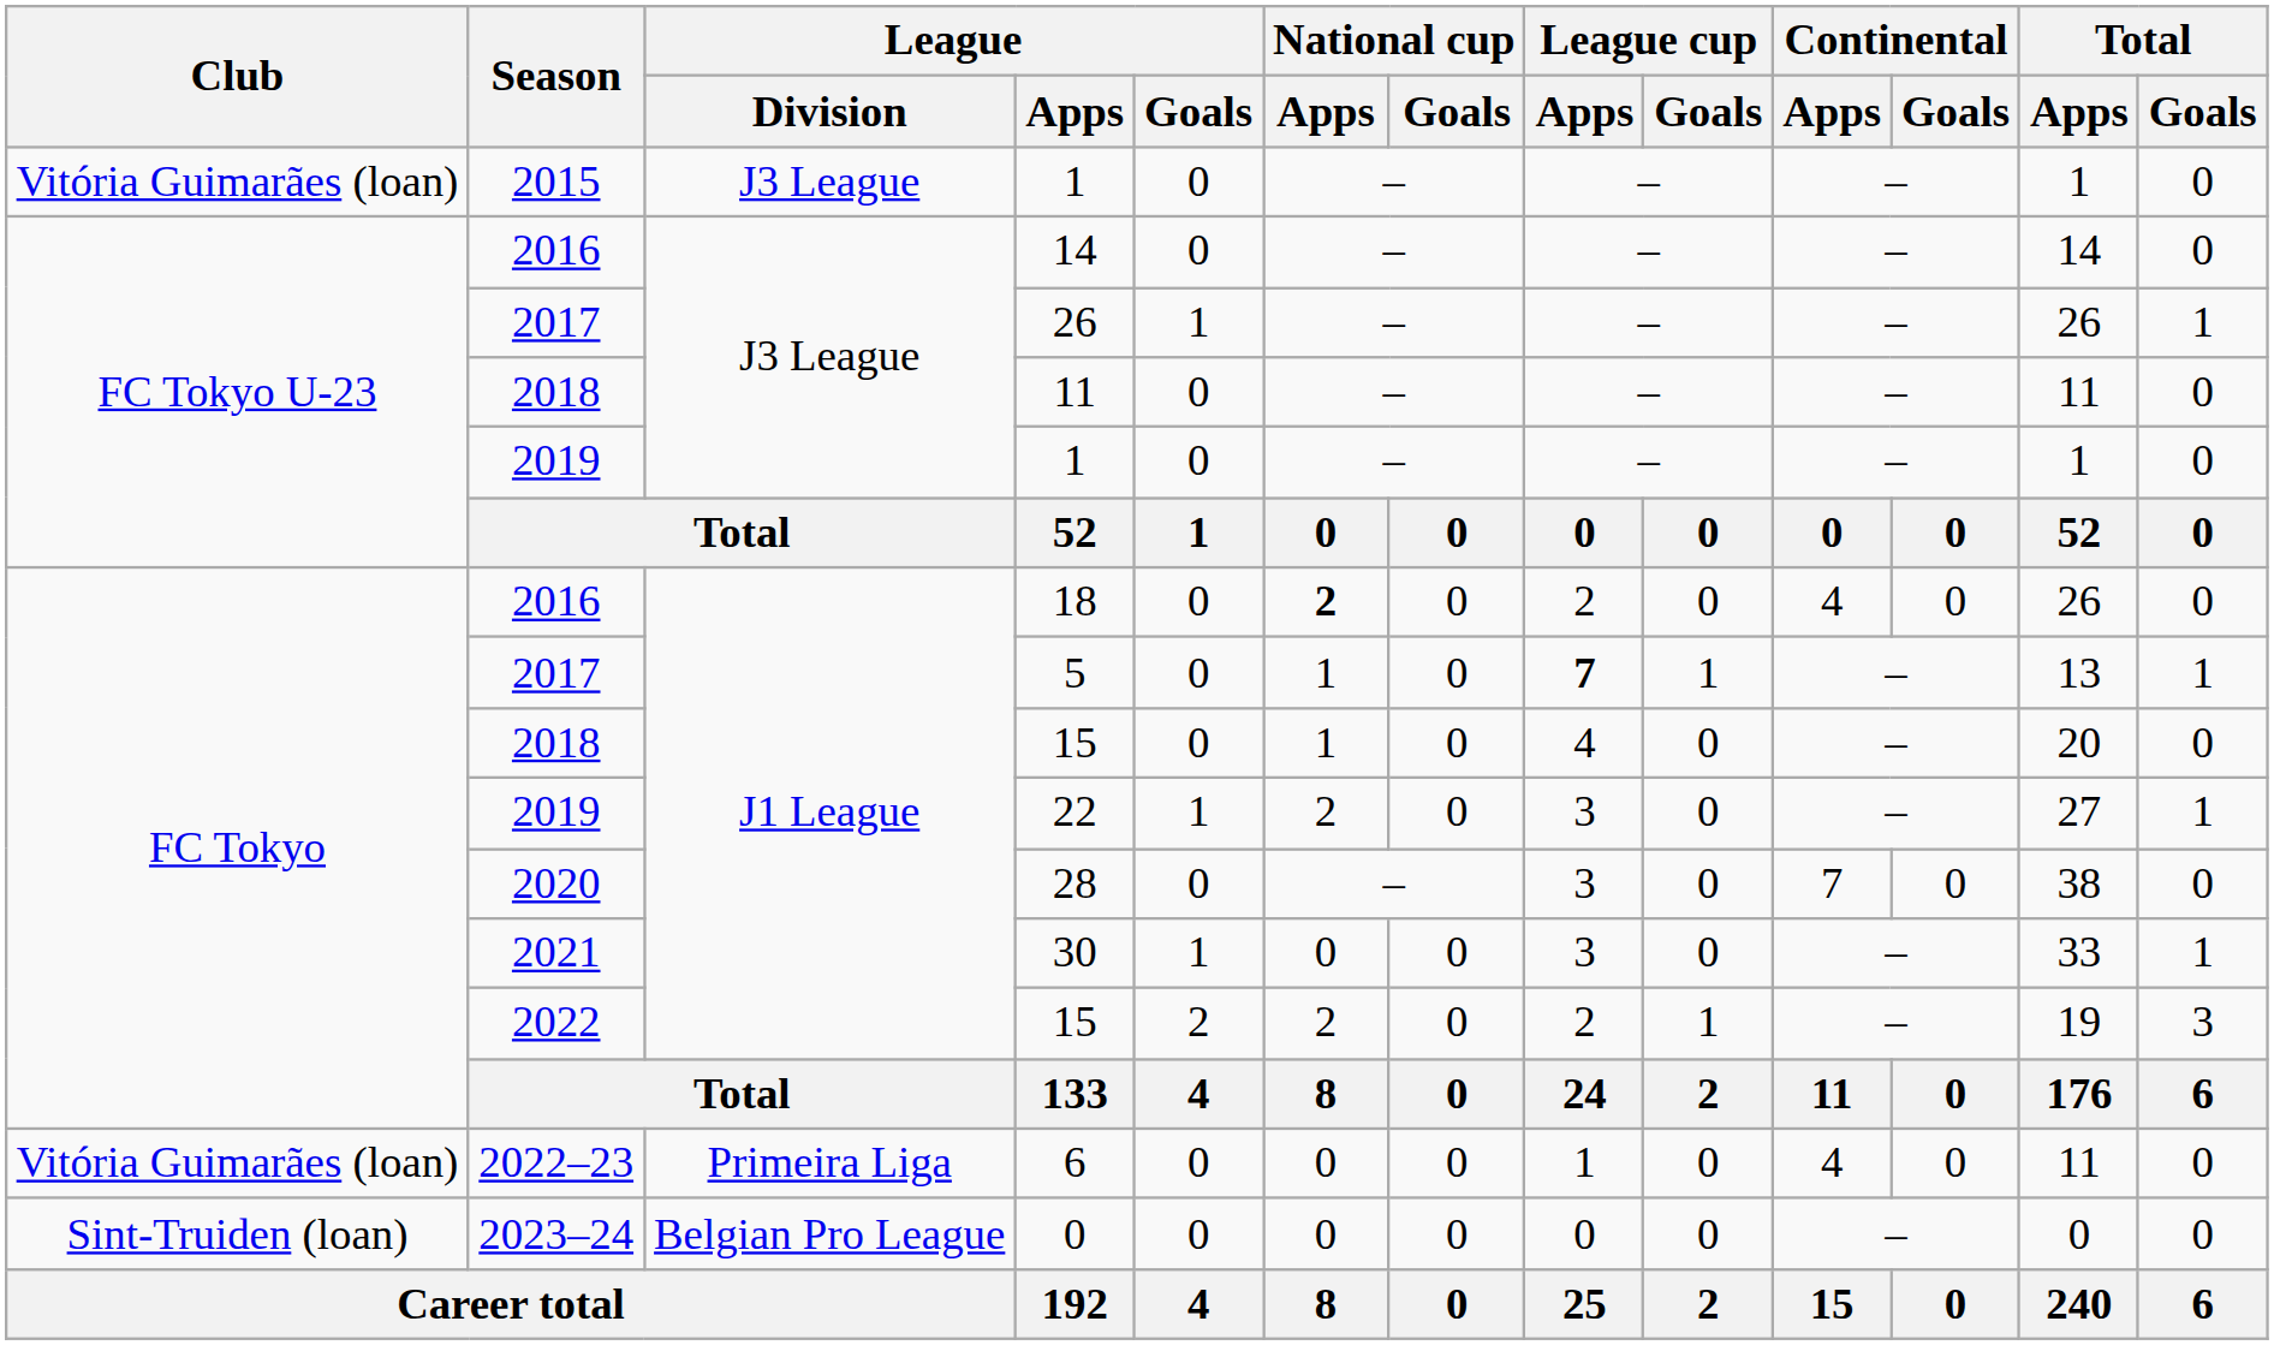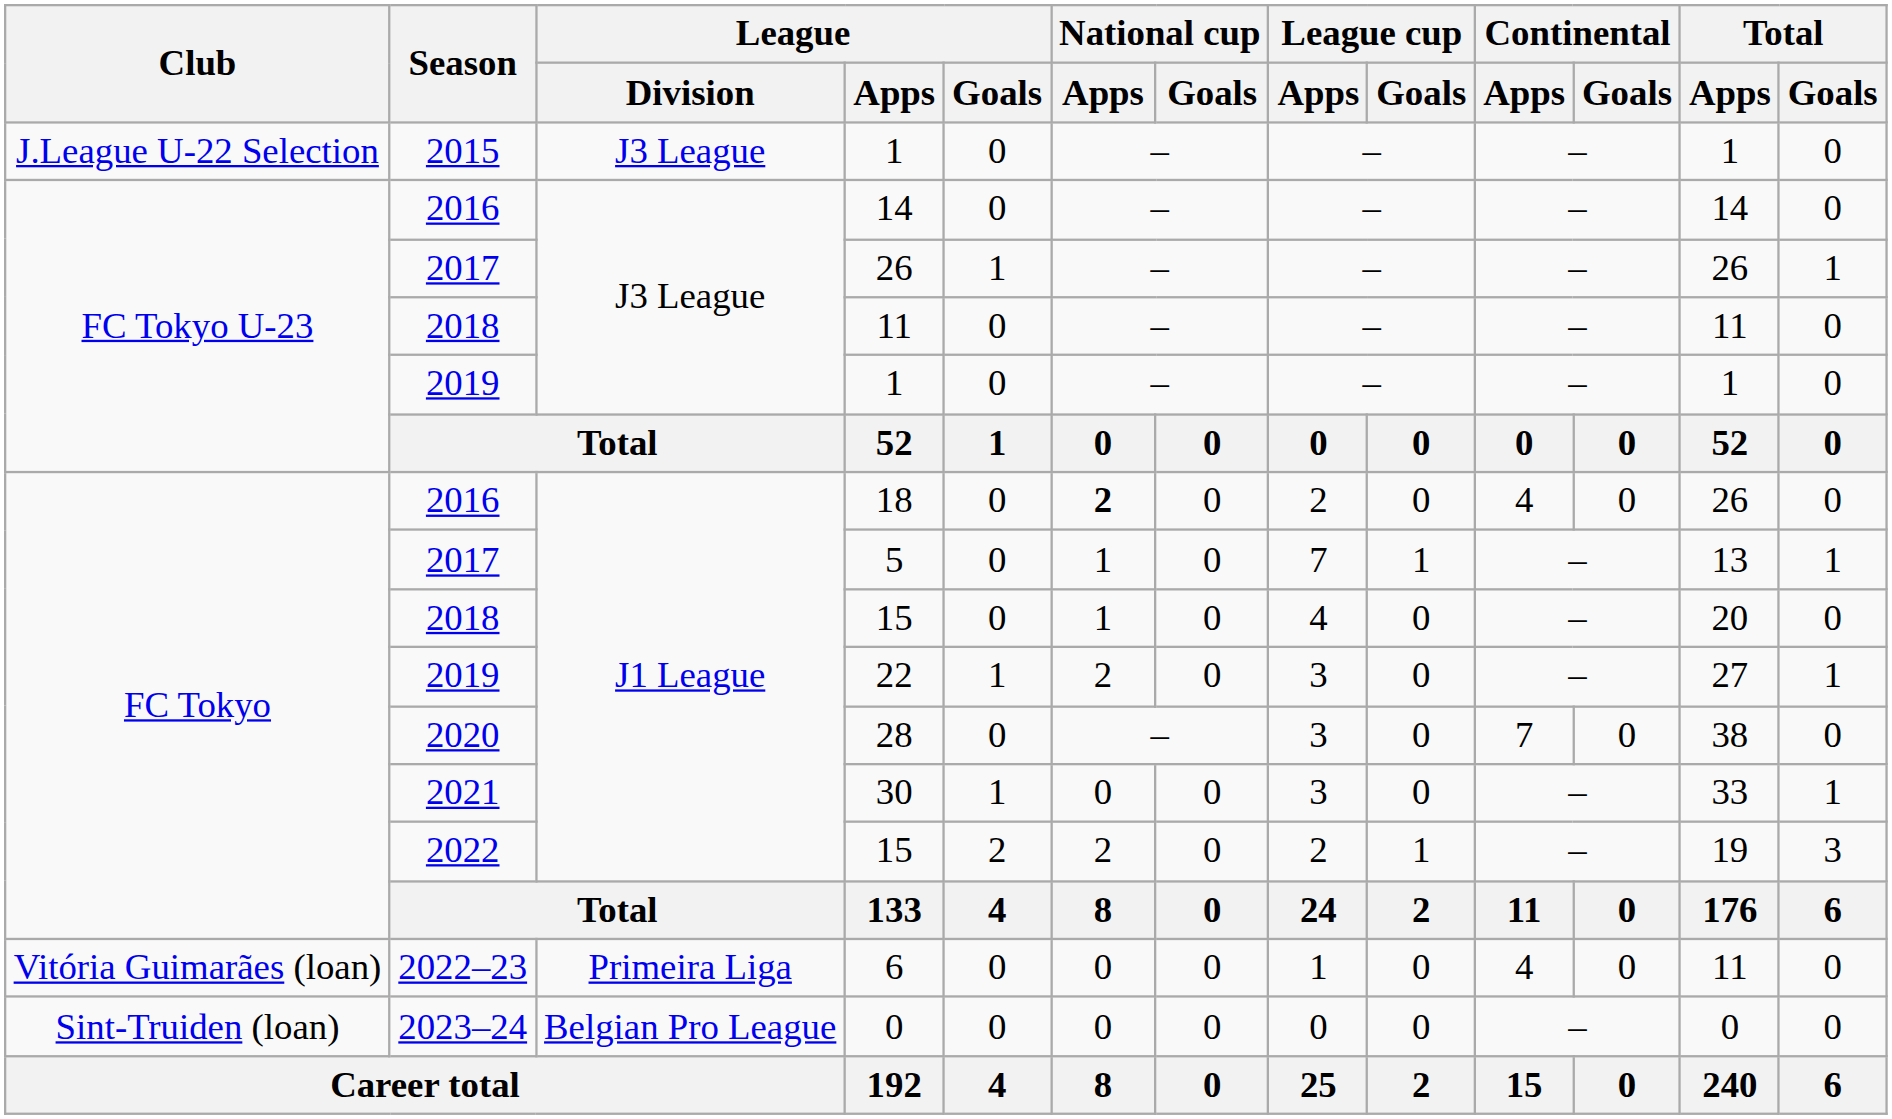2015 / 1 | Club: Vitória Guimarães (loan) -> J.League U-22 Selection
5 | League cup / Apps: bold -> normal
